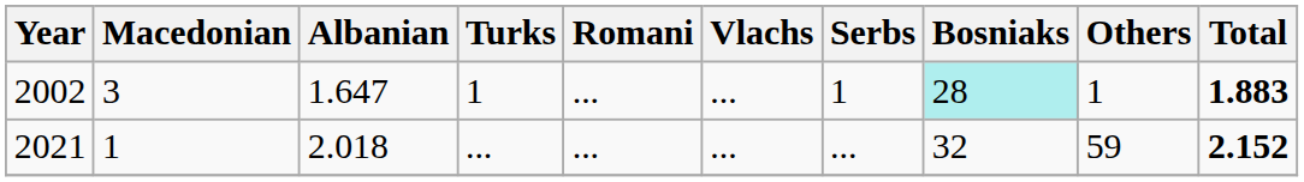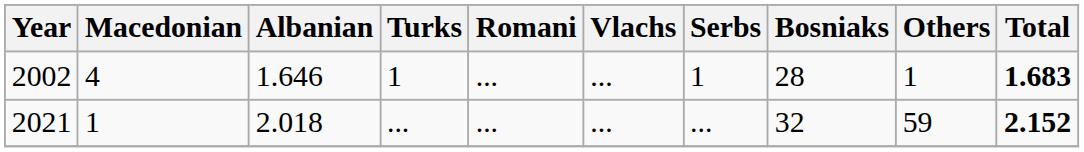2002 | Macedonian: 3 -> 4
2002 | Albanian: 1.647 -> 1.646
2002 | Bosniaks: paleturquoise background -> no background
2002 | Total: 1.883 -> 1.683
